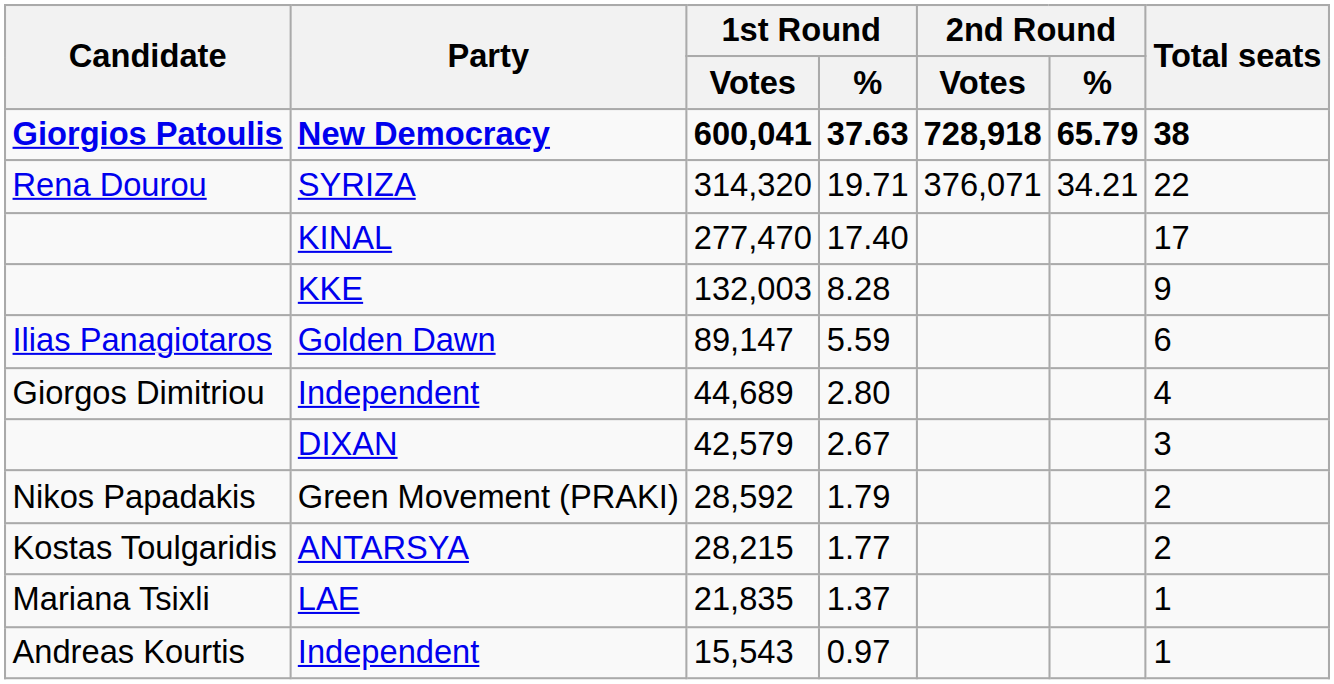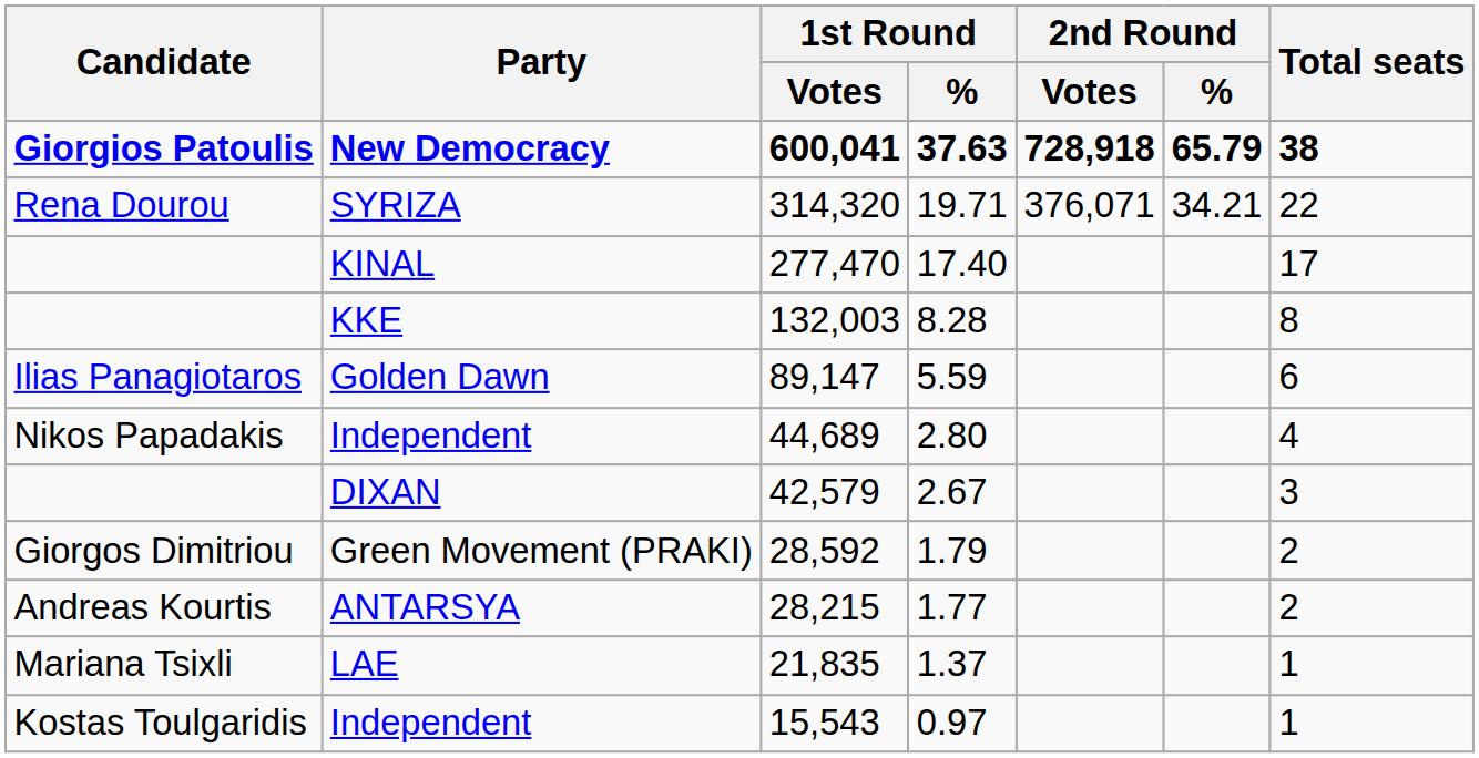KKE | Total seats: 9 -> 8
Independent / 44,689 | Candidate: Giorgos Dimitriou -> Nikos Papadakis
Green Movement (PRAKI) | Candidate: Nikos Papadakis -> Giorgos Dimitriou
ANTARSYA | Candidate: Kostas Toulgaridis -> Andreas Kourtis
Independent / 15,543 | Candidate: Andreas Kourtis -> Kostas Toulgaridis
